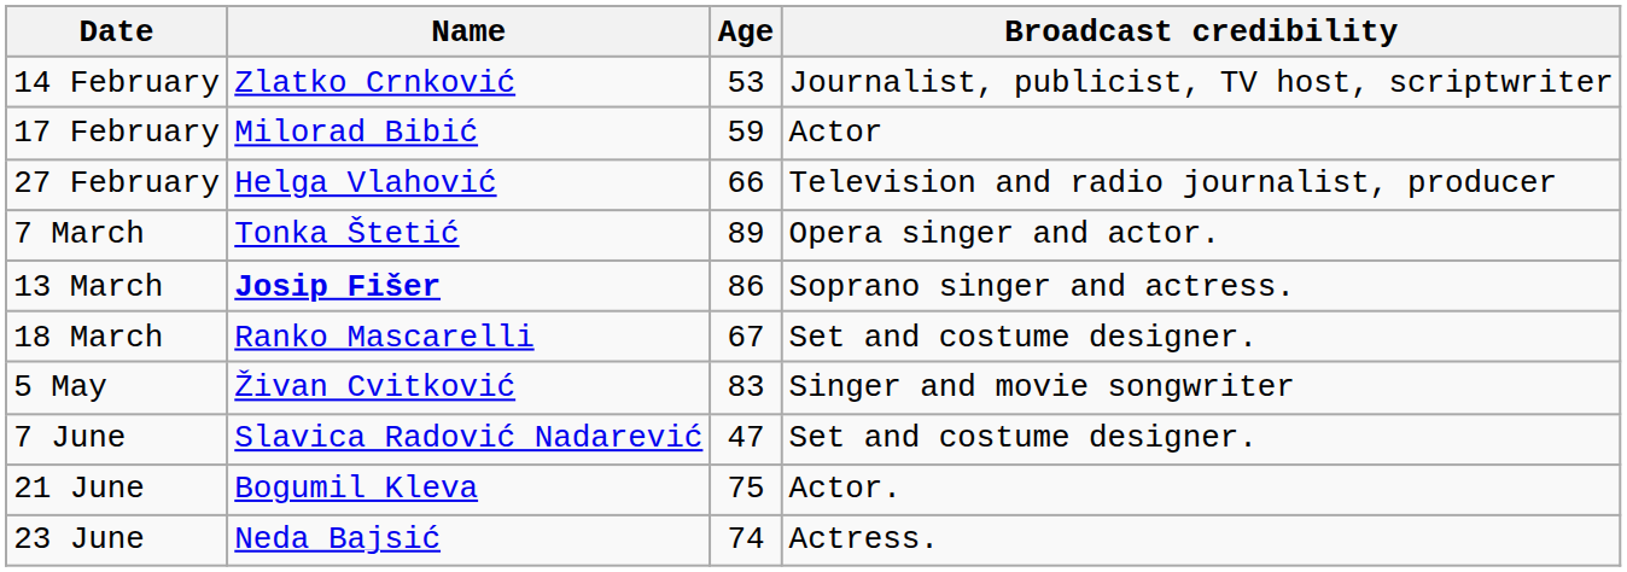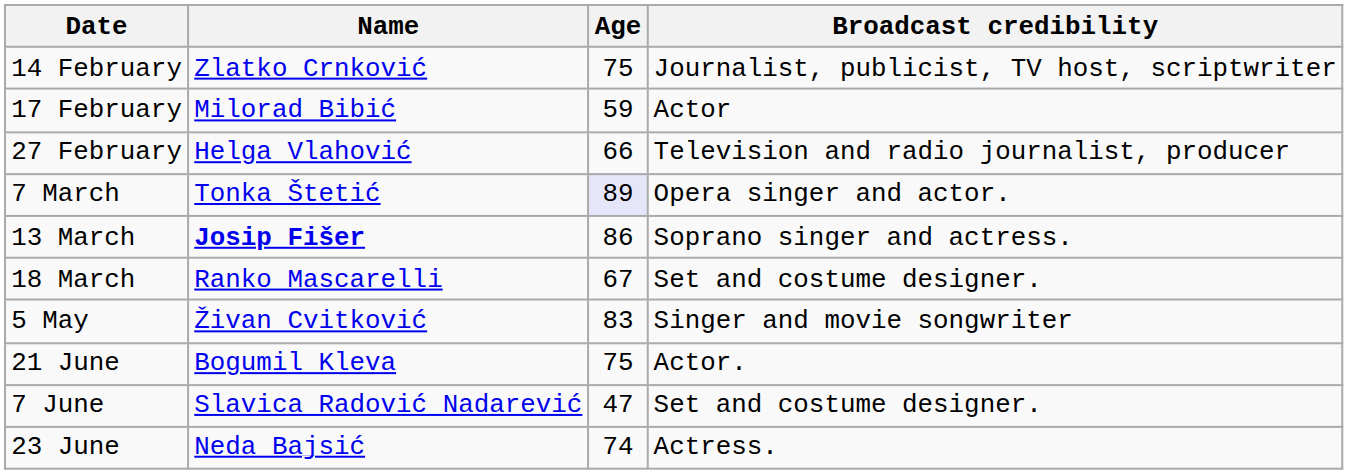14 February | Age: 53 -> 75
7 March | Age: no background -> lavender background
rows swapped: 7 June <-> 21 June
